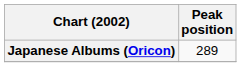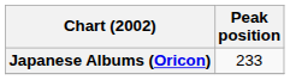Japanese Albums (Oricon) | Peak position: 289 -> 233
